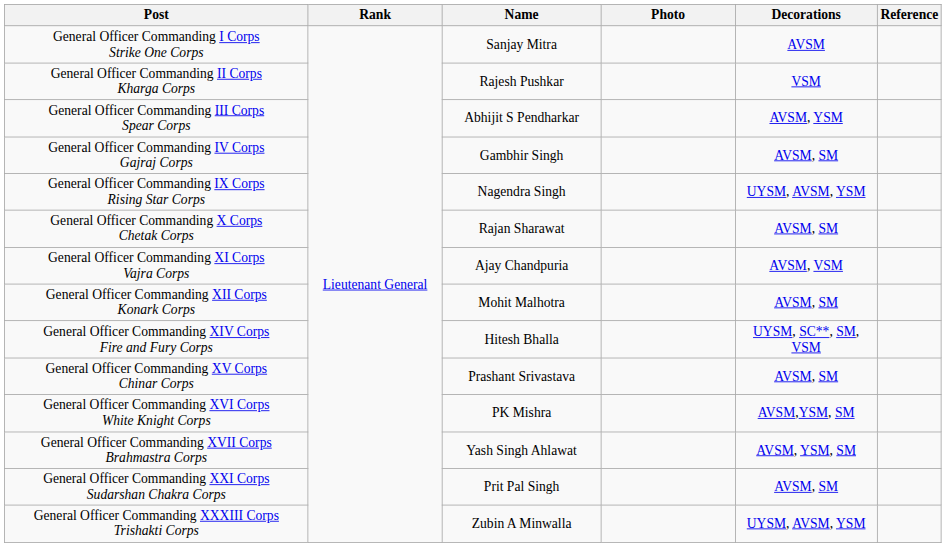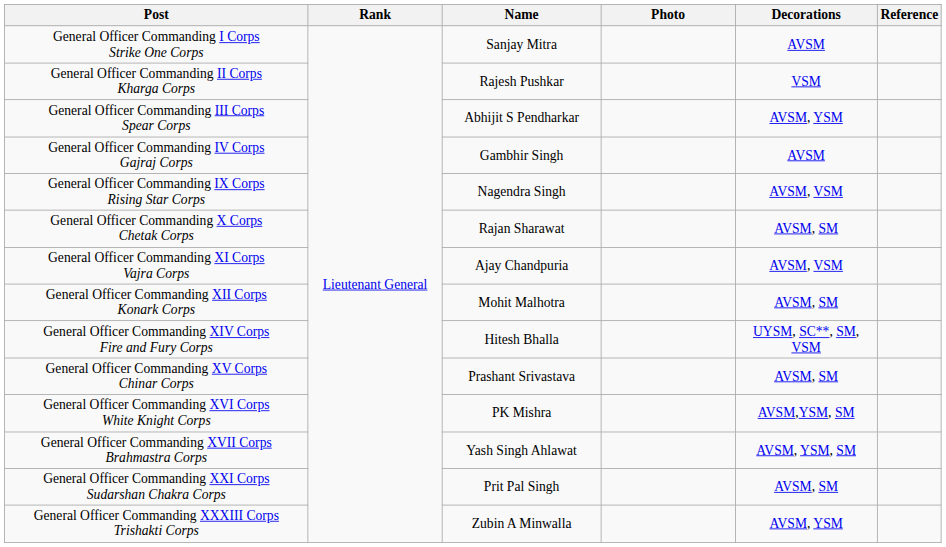General Officer Commanding IV Corps Gajraj Corps | Decorations: AVSM, SM -> AVSM
General Officer Commanding IX Corps Rising Star Corps | Decorations: UYSM, AVSM, YSM -> AVSM, VSM
General Officer Commanding XXXIII Corps Trishakti Corps | Decorations: UYSM, AVSM, YSM -> AVSM, YSM
